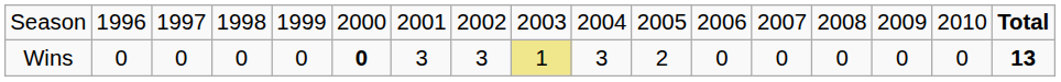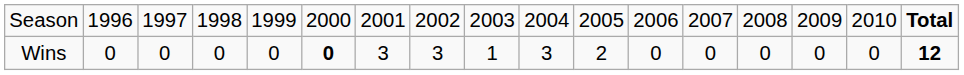Wins | column 9: khaki background -> no background
Wins | column 17: 13 -> 12
